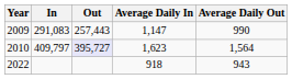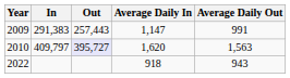2009 | In: 291,083 -> 291,383
2009 | Average Daily Out: 990 -> 991
2010 | Average Daily In: 1,623 -> 1,620
2010 | Average Daily Out: 1,564 -> 1,563
